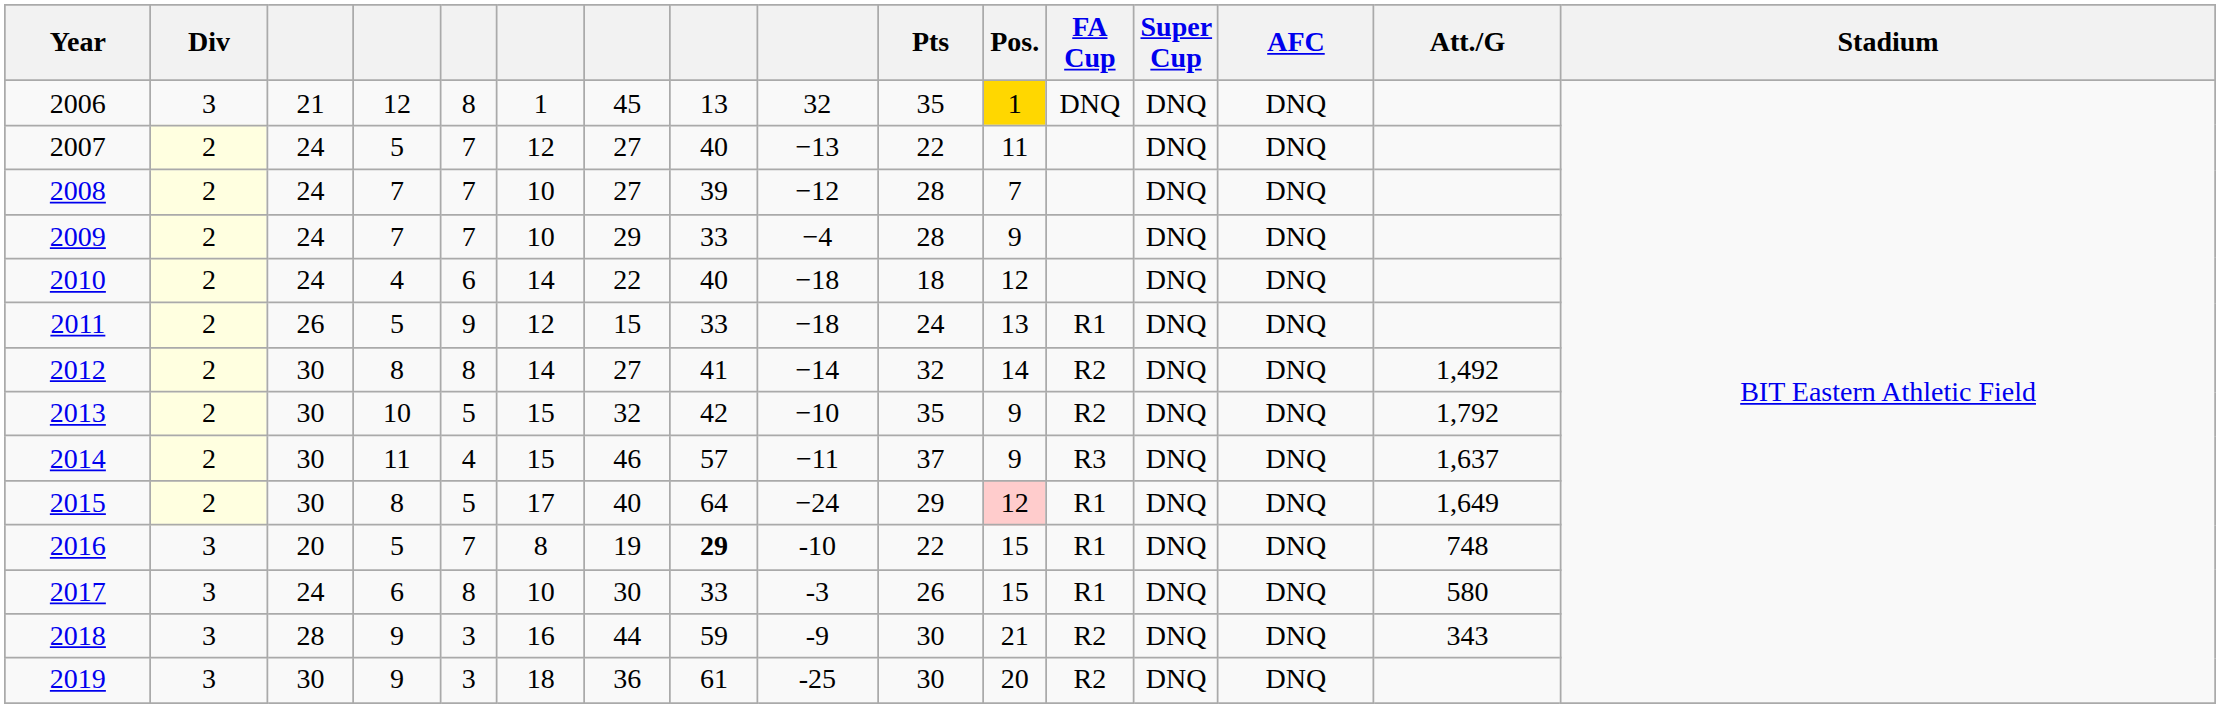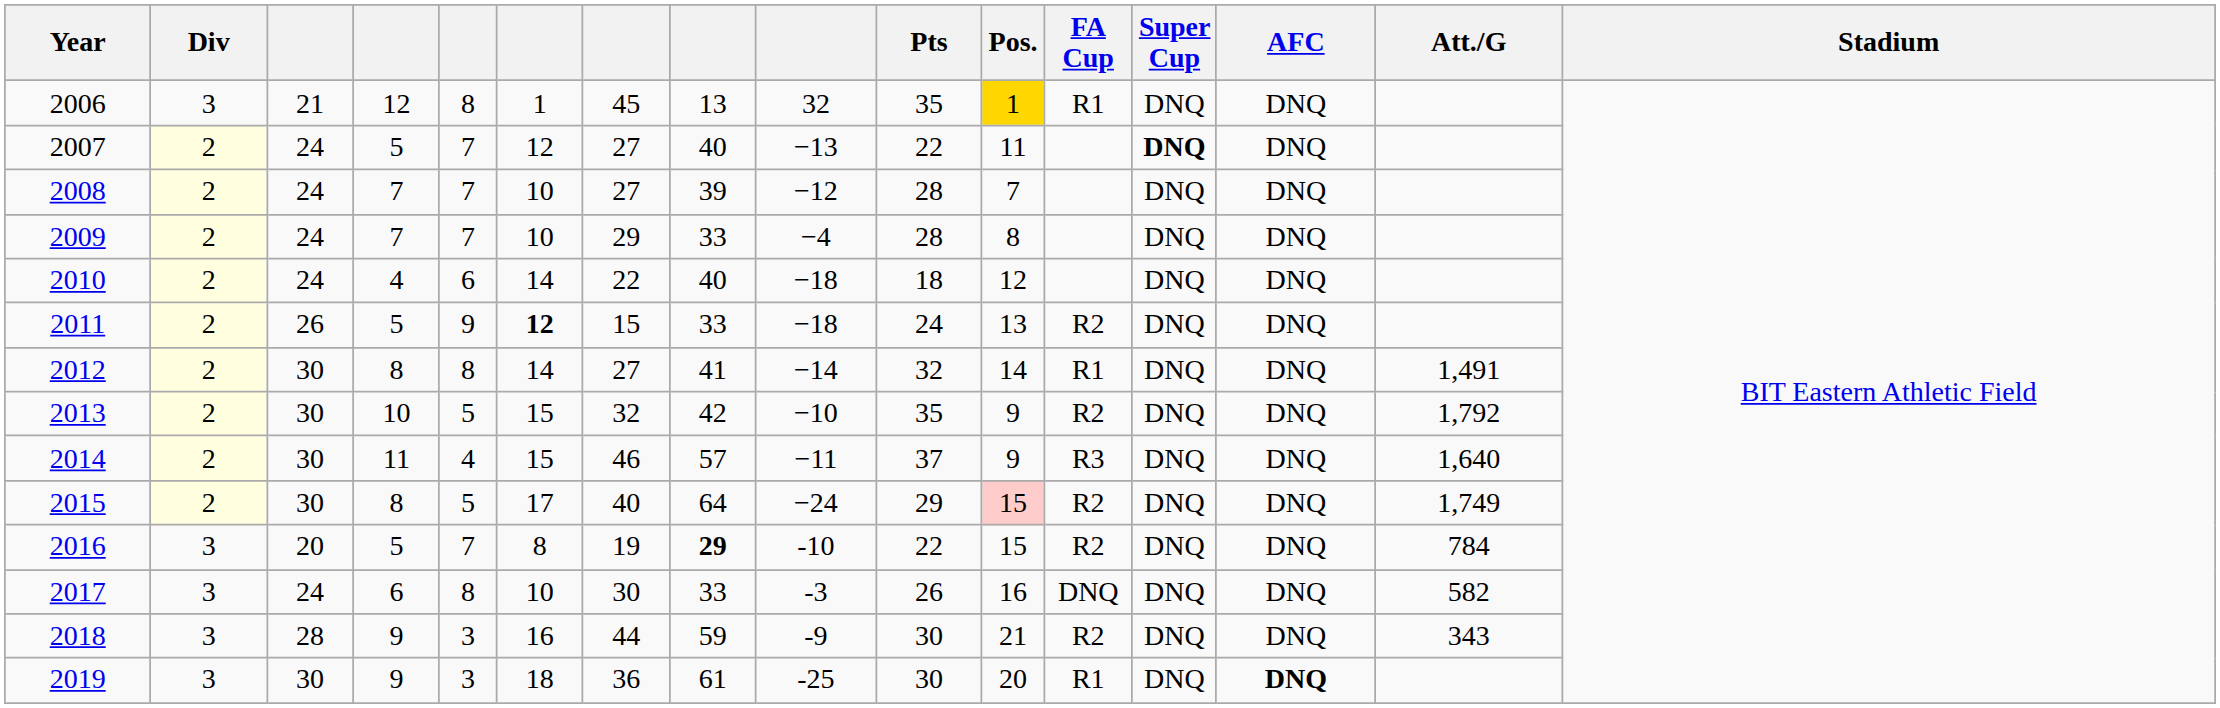2006 | FA Cup: DNQ -> R1
2007 | Super Cup: normal -> bold
2009 | Pos.: 9 -> 8
2011 | column 6: normal -> bold
2011 | FA Cup: R1 -> R2
2012 | FA Cup: R2 -> R1
2012 | Att./G: 1,492 -> 1,491
2014 | Att./G: 1,637 -> 1,640
2015 | Pos.: 12 -> 15
2015 | FA Cup: R1 -> R2
2015 | Att./G: 1,649 -> 1,749
2016 | FA Cup: R1 -> R2
2016 | Att./G: 748 -> 784
2017 | Pos.: 15 -> 16
2017 | FA Cup: R1 -> DNQ
2017 | Att./G: 580 -> 582
2019 | FA Cup: R2 -> R1
2019 | AFC: normal -> bold
